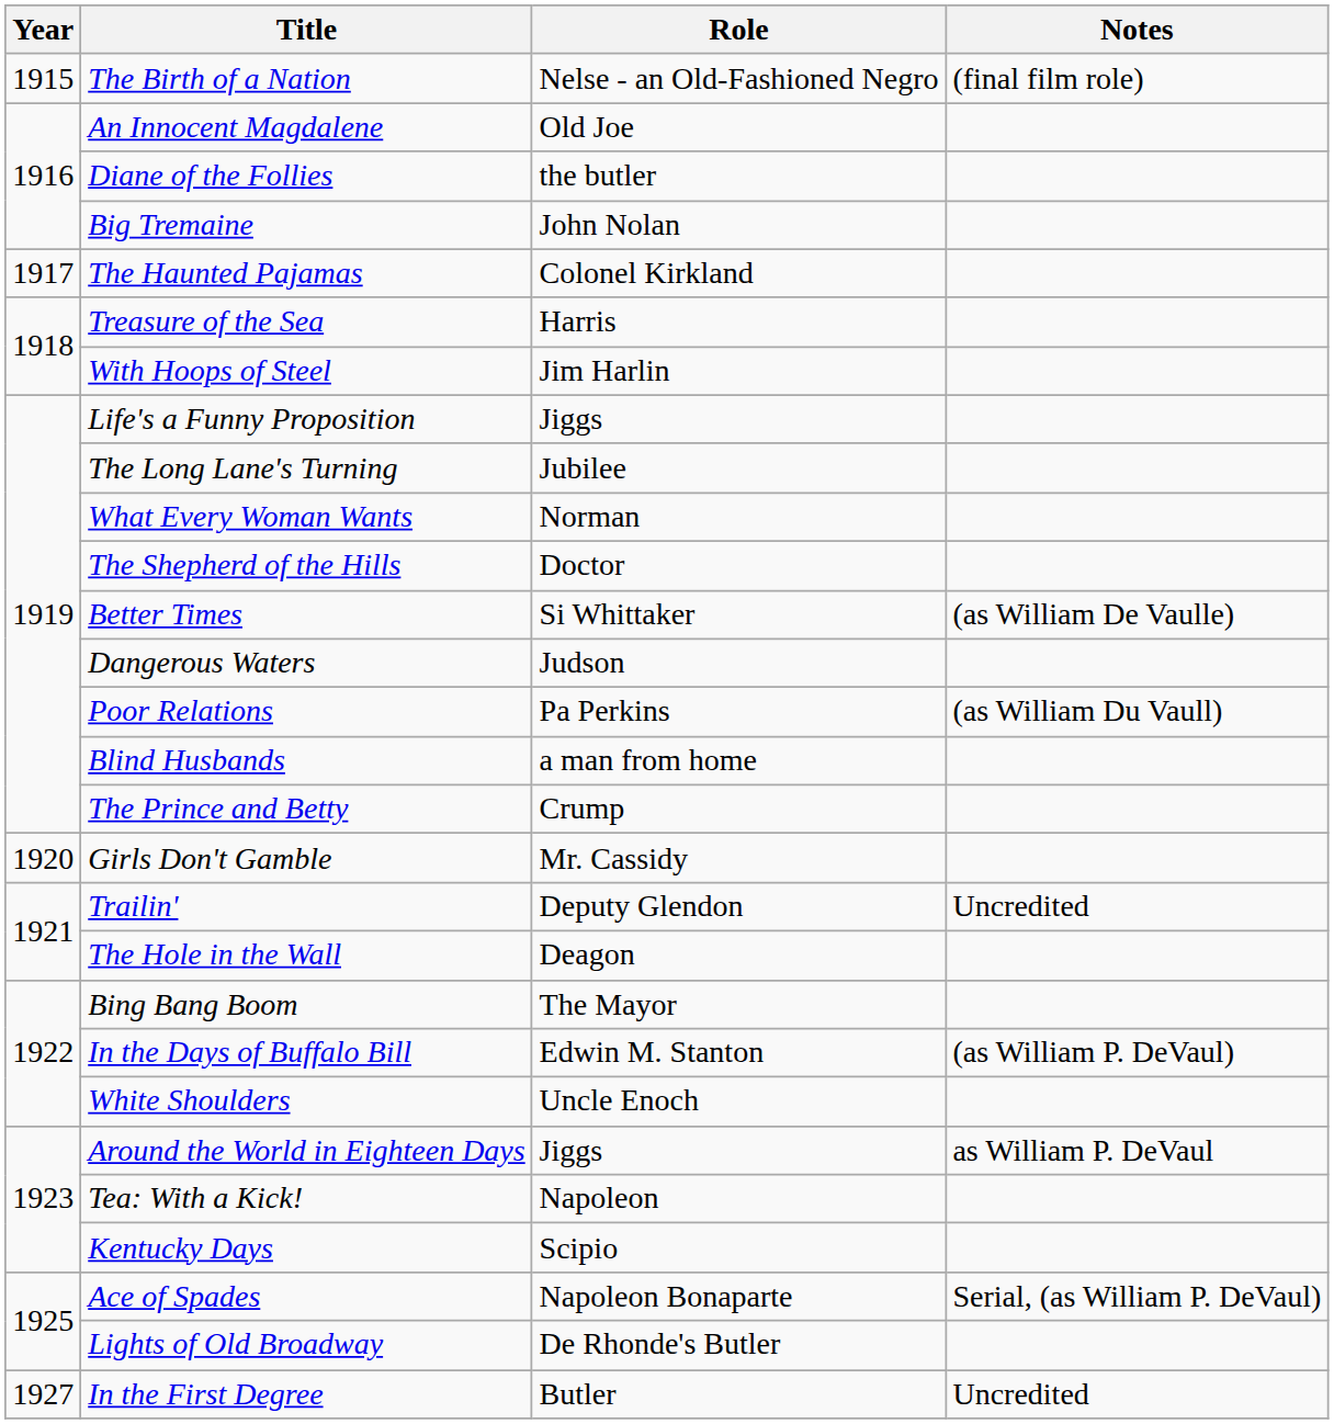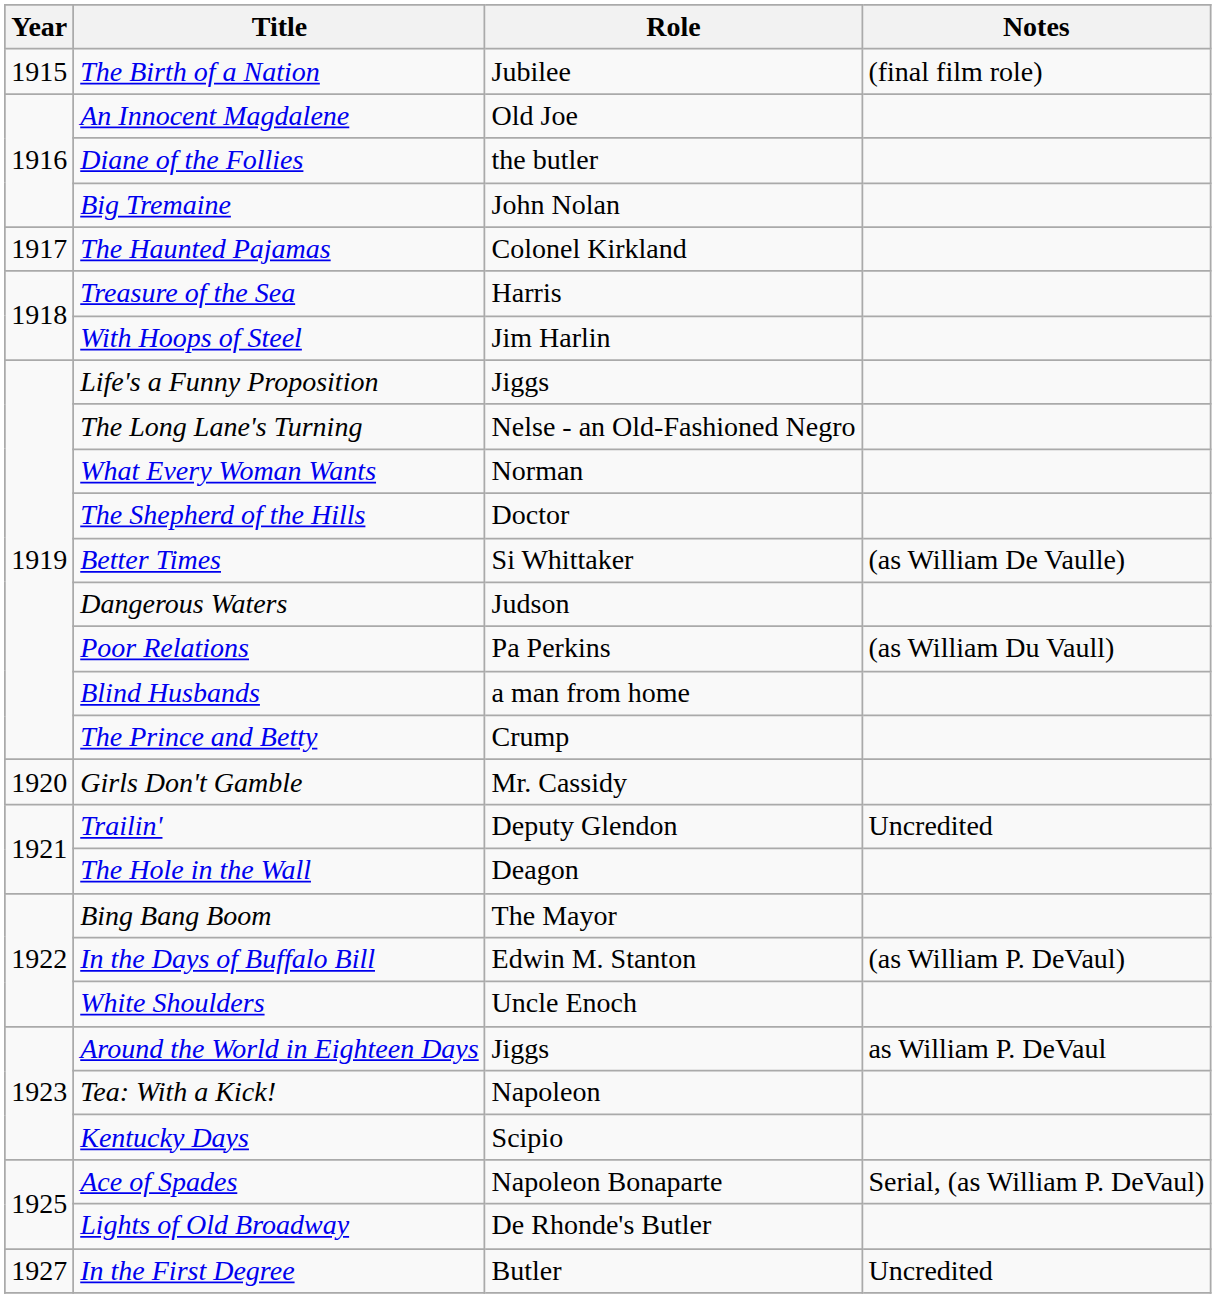The Birth of a Nation | Role: Nelse - an Old-Fashioned Negro -> Jubilee
The Long Lane's Turning | Role: Jubilee -> Nelse - an Old-Fashioned Negro
